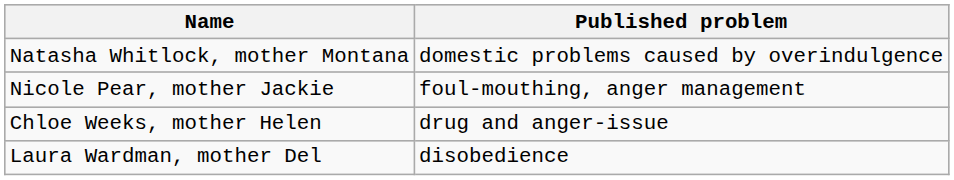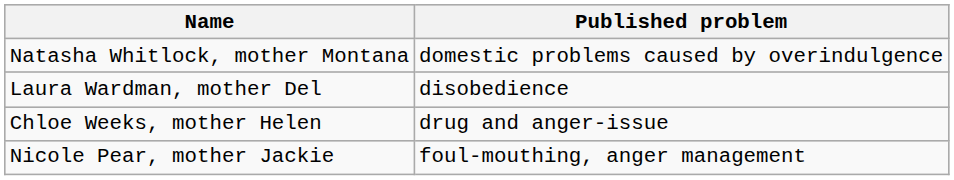rows swapped: Nicole Pear, mother Jackie <-> Laura Wardman, mother Del
